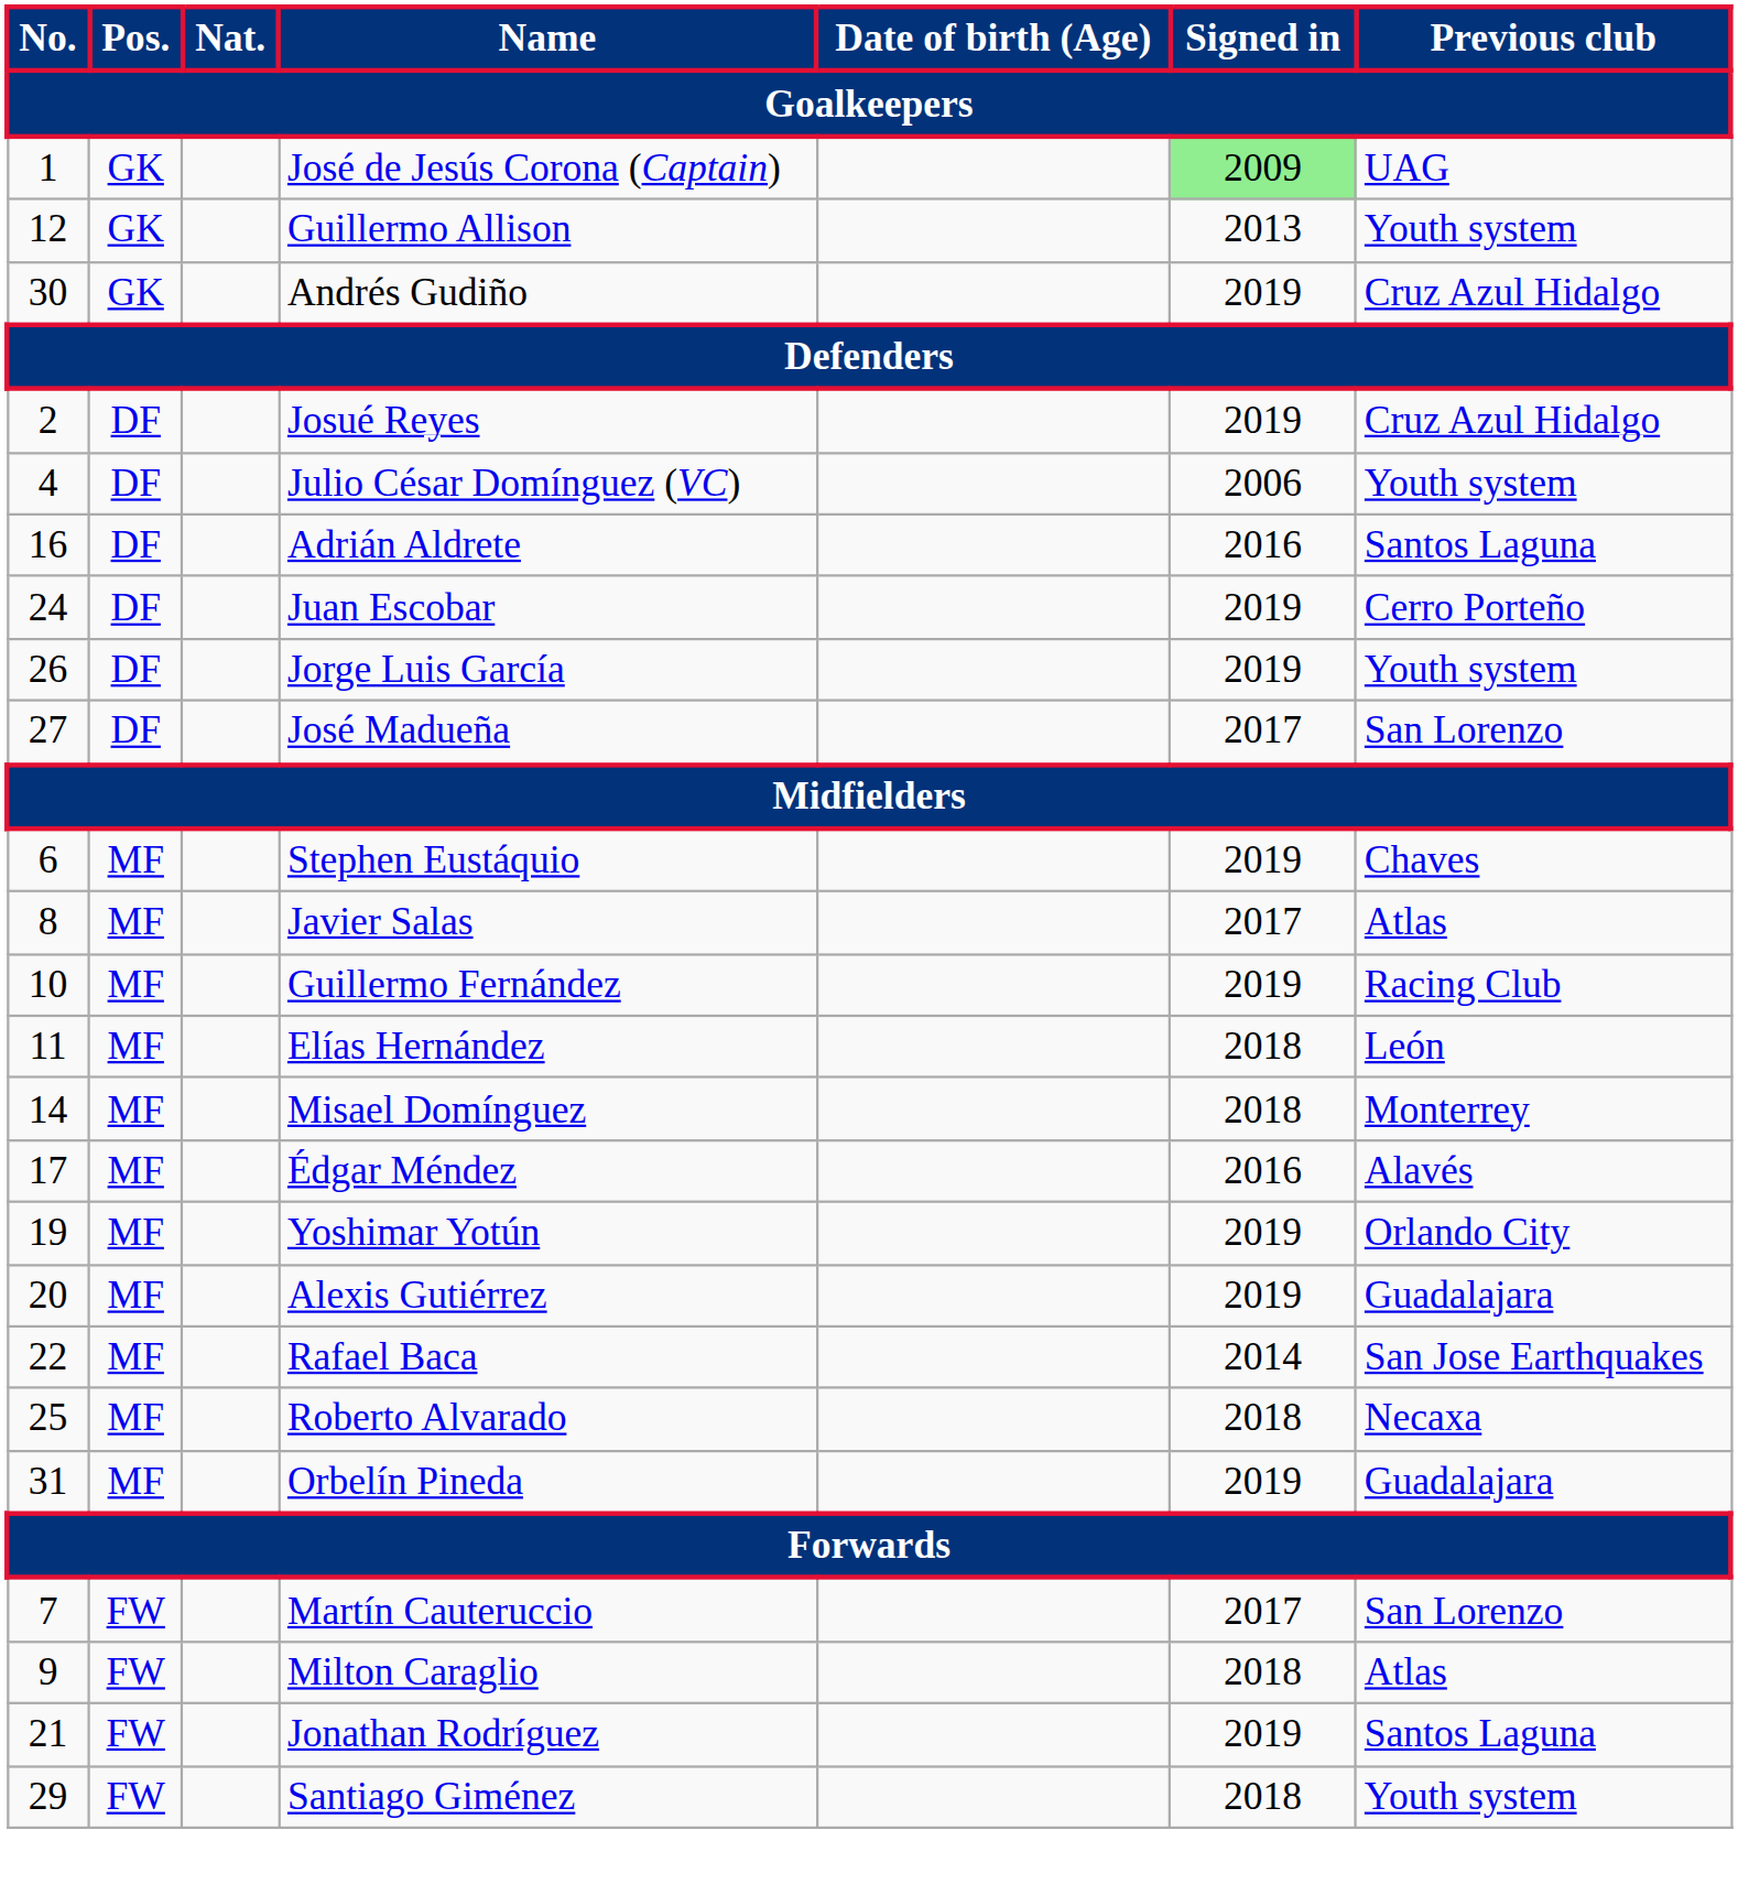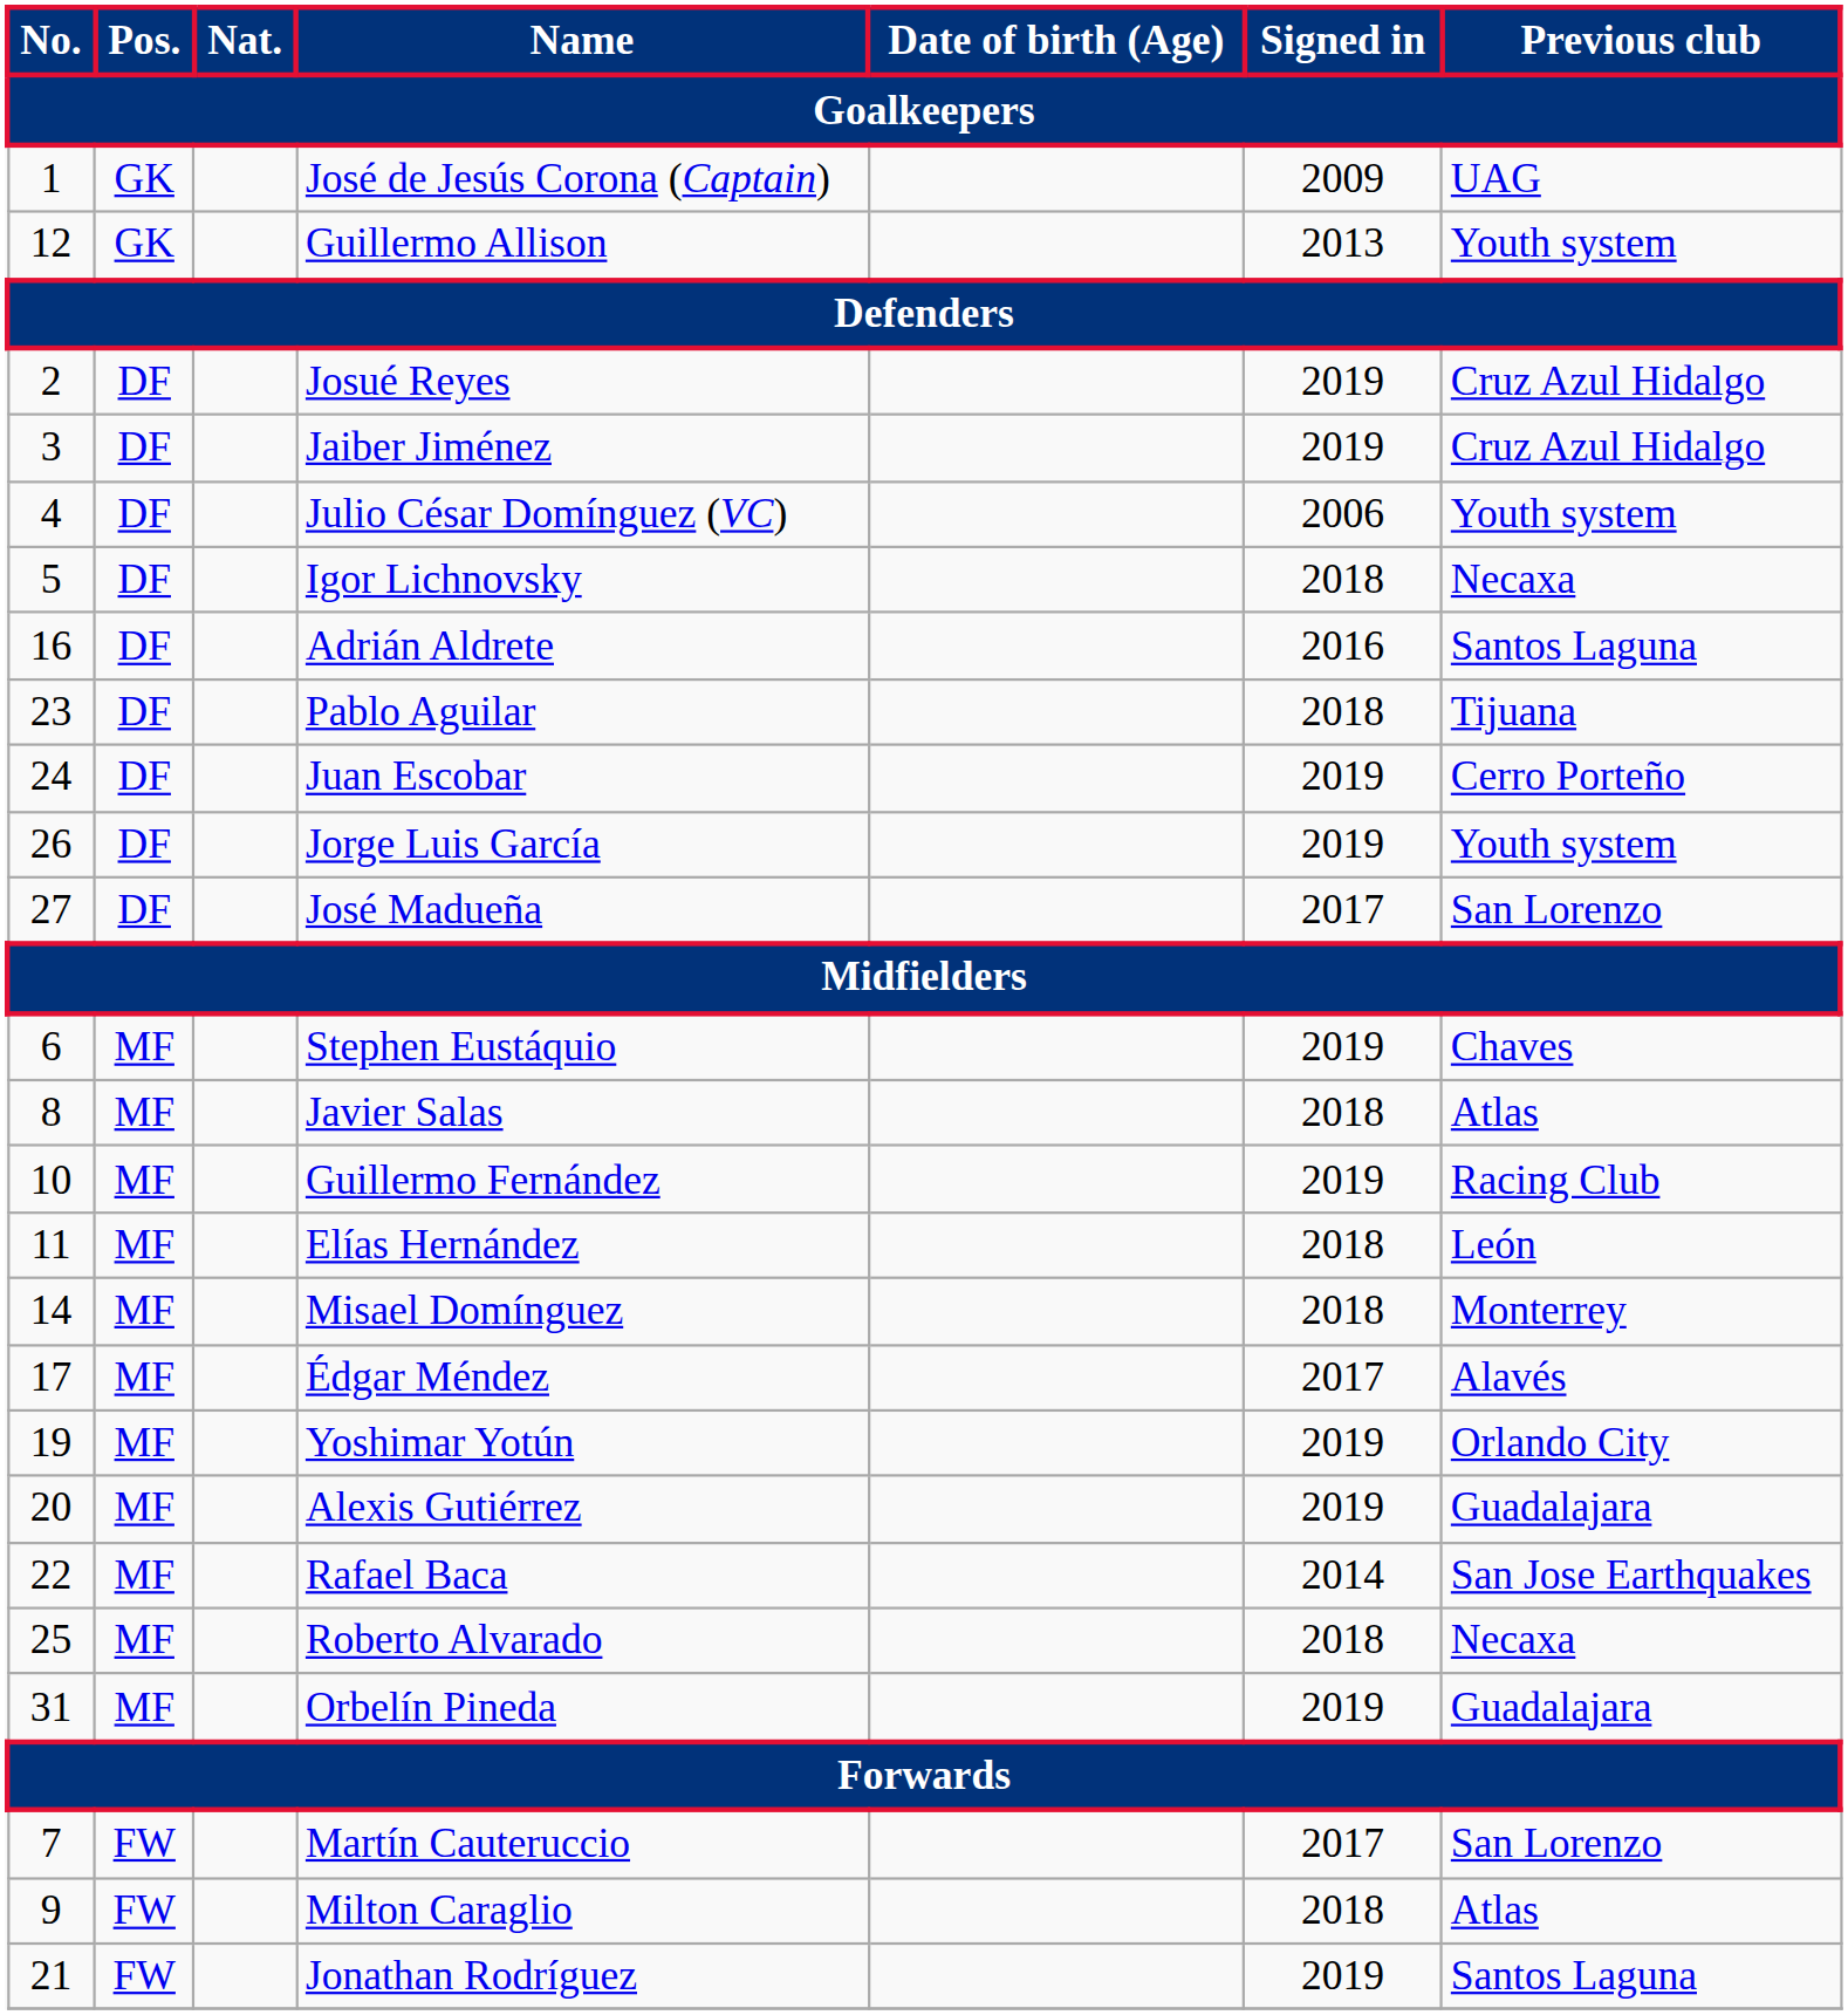José de Jesús Corona (Captain) | Signed in: lightgreen background -> no background
- row: 30 | GK | Andrés Gudiño | 2019 | Cruz Azul Hidalgo
+ row: 3 | DF | Jaiber Jiménez | 2019 | Cruz Azul Hidalgo
+ row: 5 | DF | Igor Lichnovsky | 2018 | Necaxa
+ row: 23 | DF | Pablo Aguilar | 2018 | Tijuana
Javier Salas | Signed in: 2017 -> 2018
Édgar Méndez | Signed in: 2016 -> 2017
- row: 29 | FW | Santiago Giménez | 2018 | Youth system
